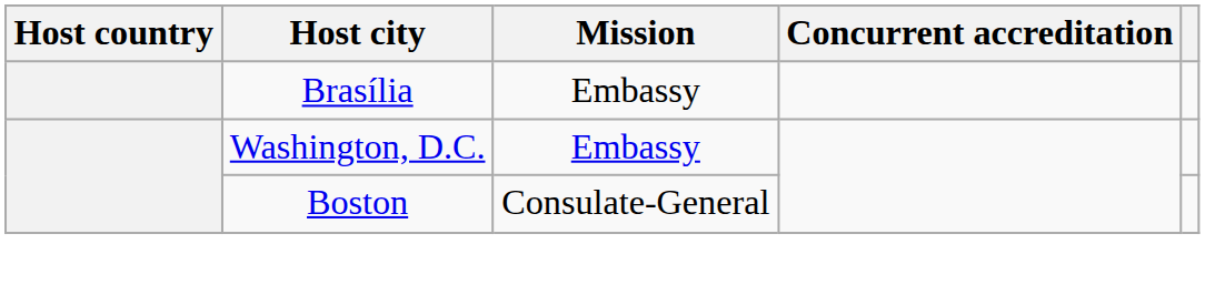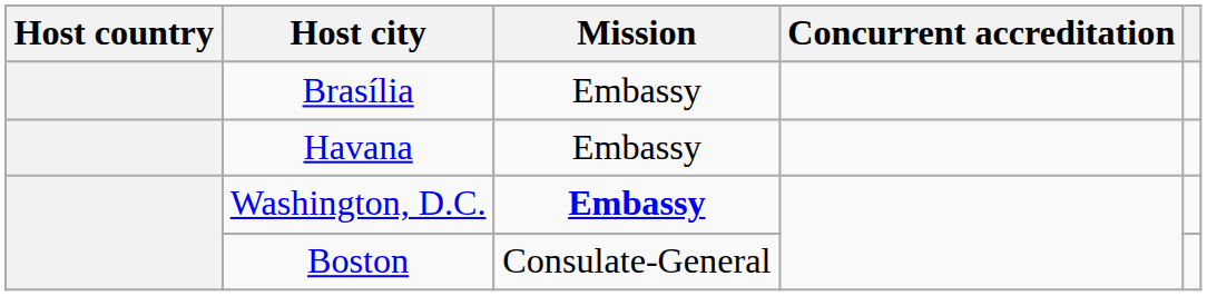+ row: Havana | Embassy
Washington, D.C. | Mission: normal -> bold
